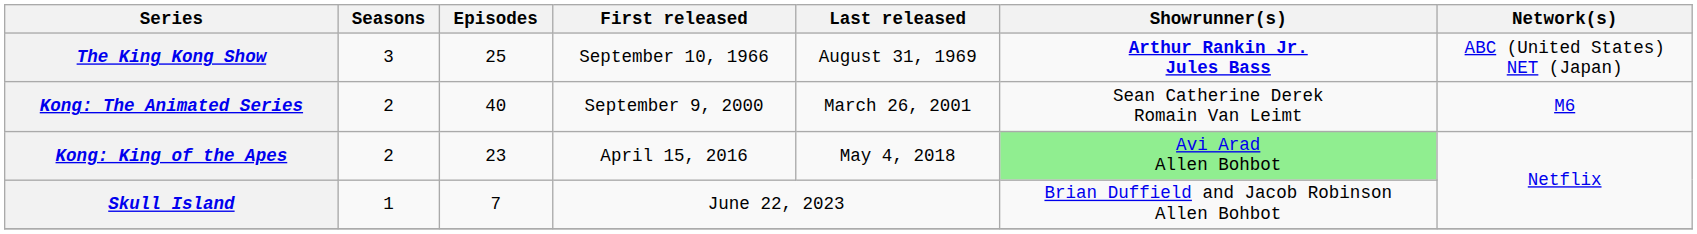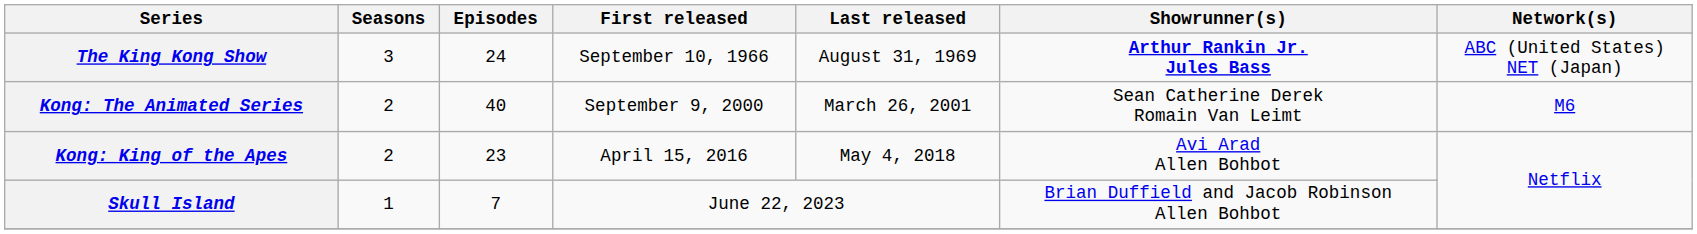The King Kong Show | Episodes: 25 -> 24
Kong: King of the Apes | Showrunner(s): lightgreen background -> no background
